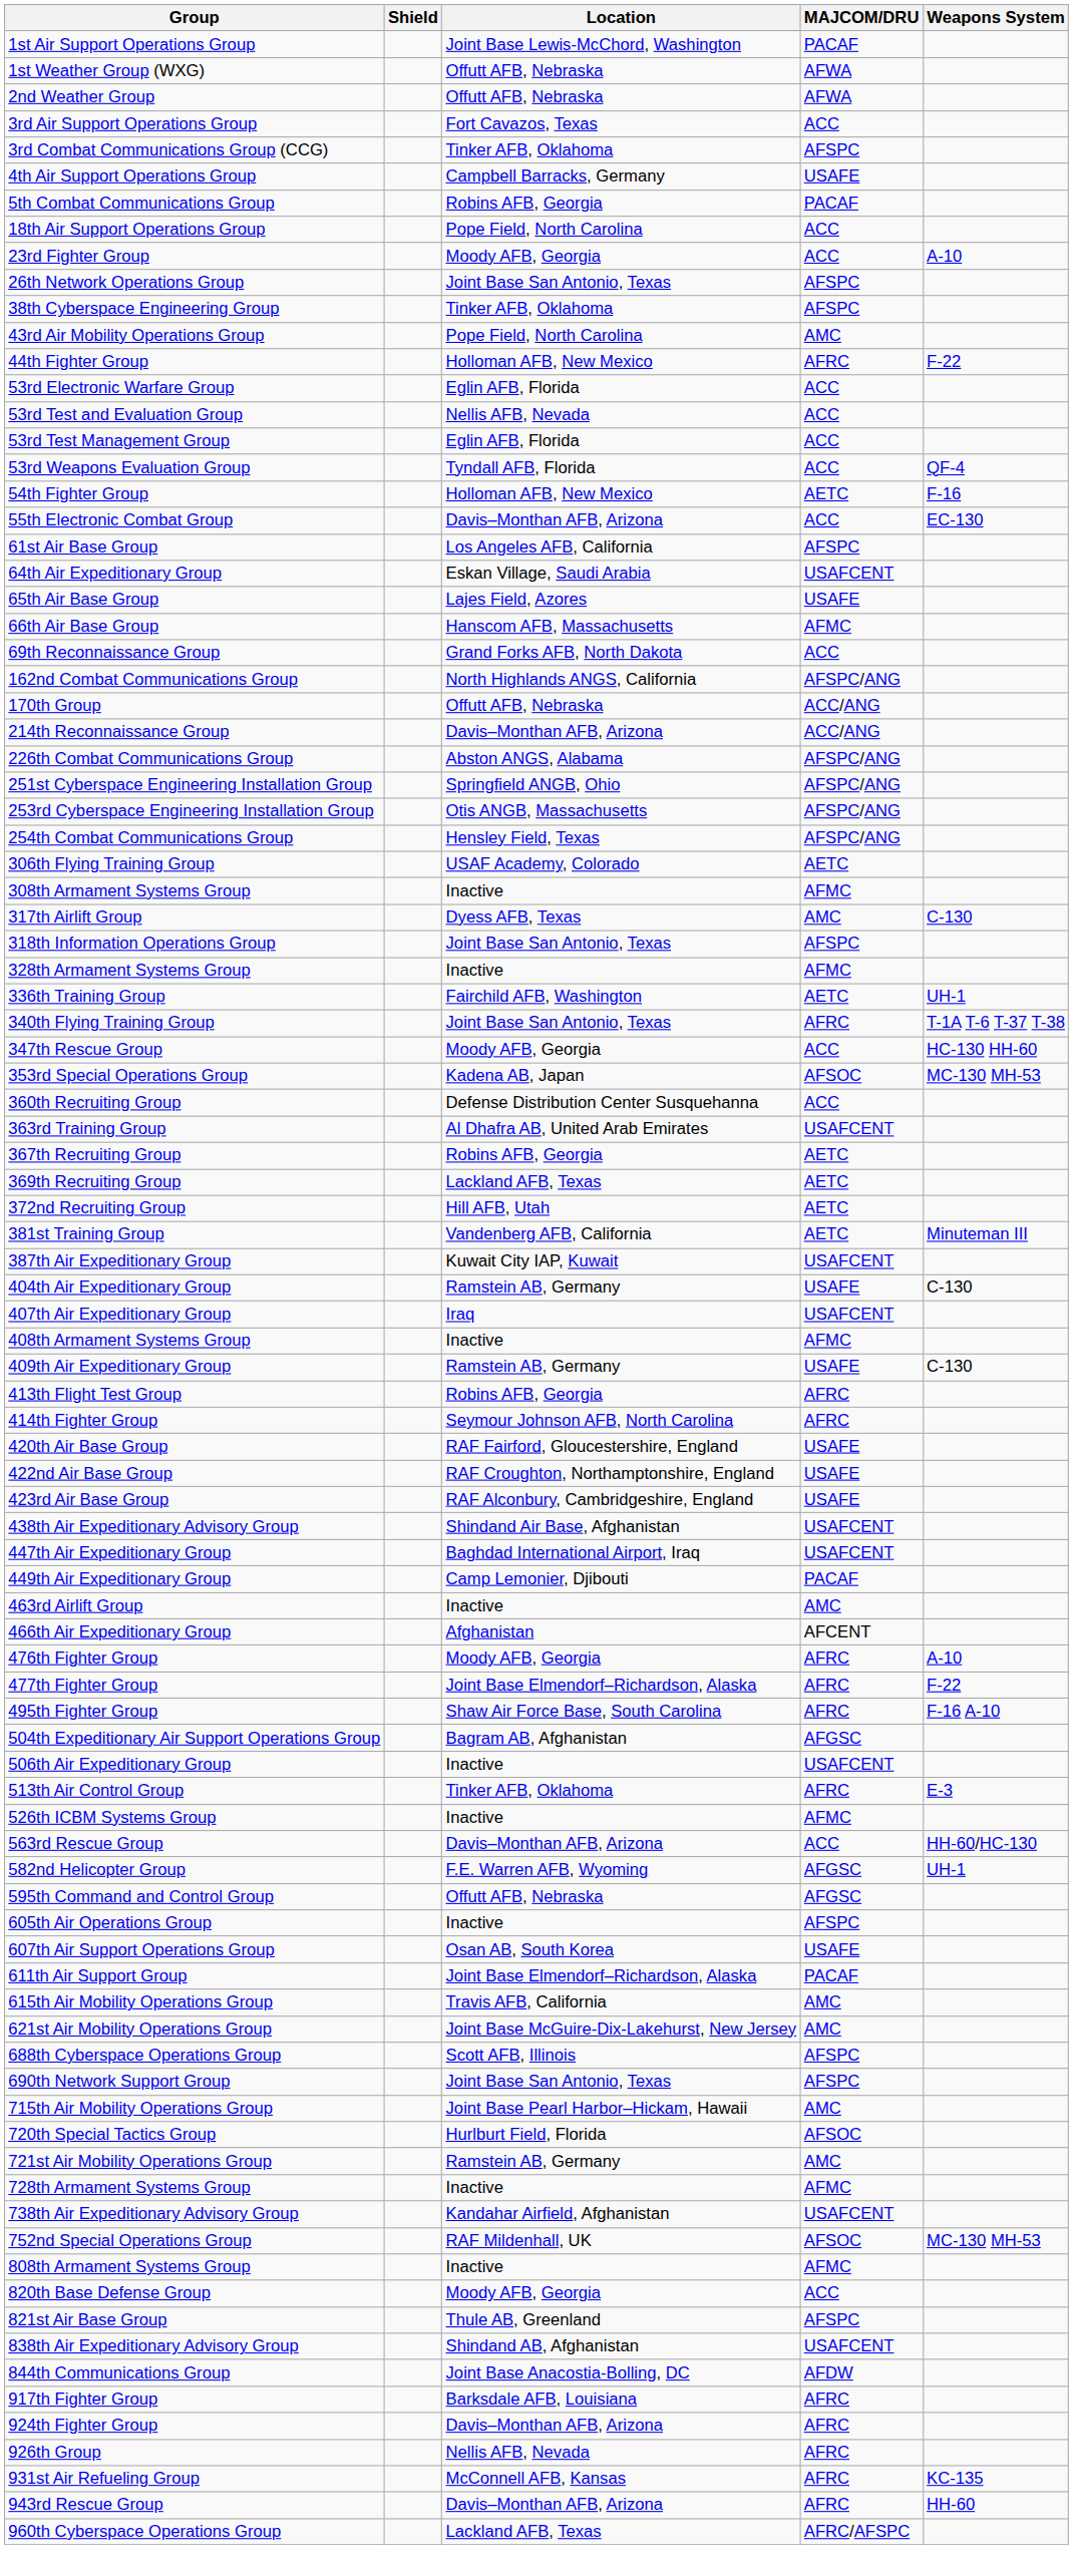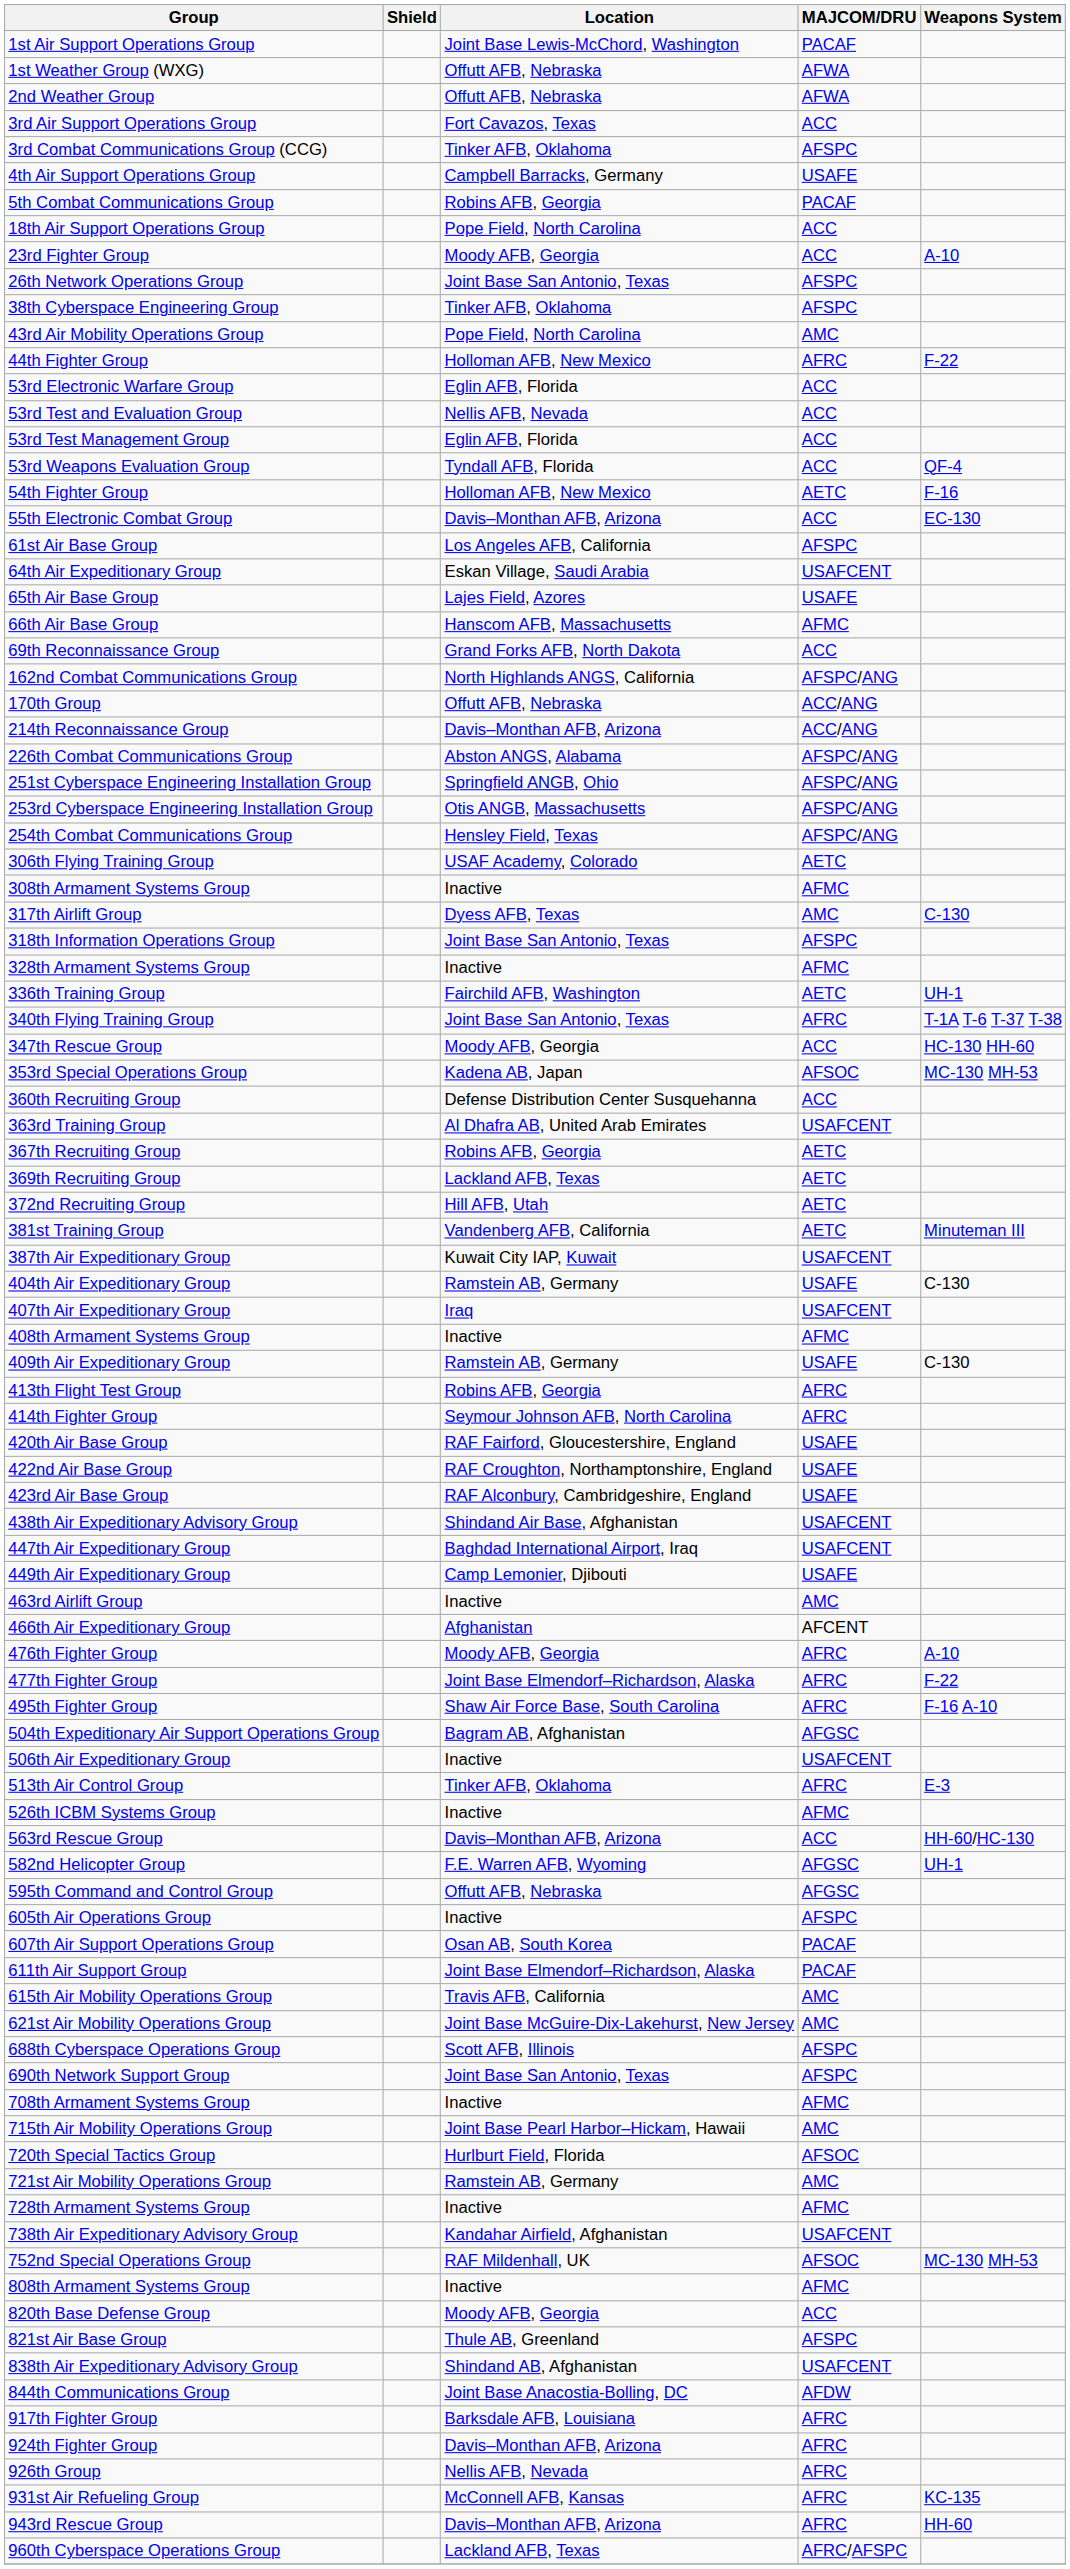449th Air Expeditionary Group | MAJCOM/DRU: PACAF -> USAFE
607th Air Support Operations Group | MAJCOM/DRU: USAFE -> PACAF
+ row: 708th Armament Systems Group | Inactive | AFMC
